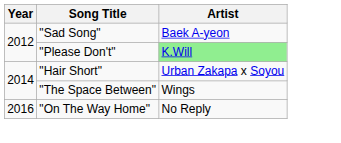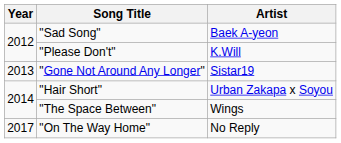"Please Don't" | Artist: lightgreen background -> no background
+ row: 2013 | "Gone Not Around Any Longer" | Sistar19
"On The Way Home" | Year: 2016 -> 2017
